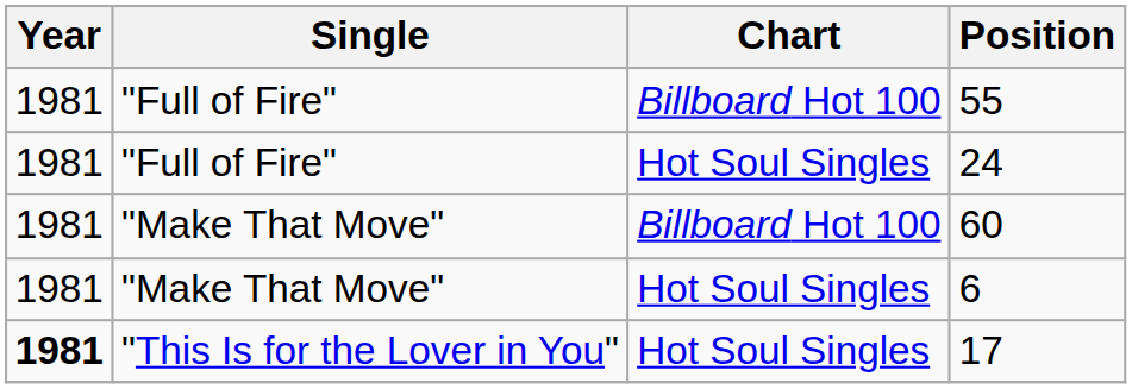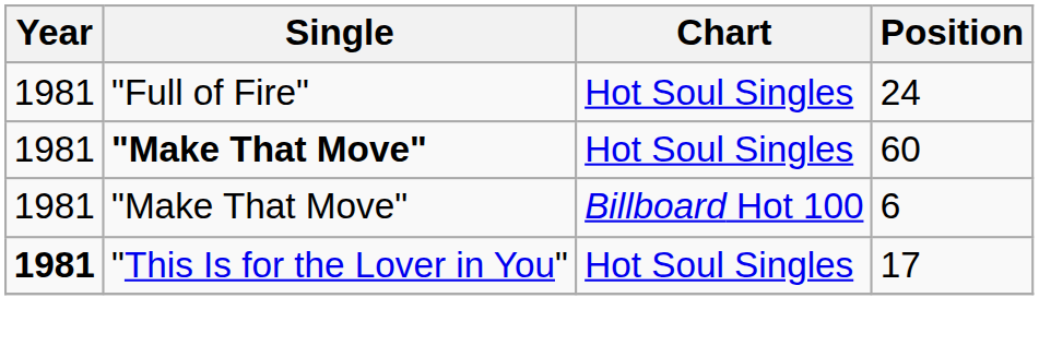- row: 1981 | "Full of Fire" | Billboard Hot 100 | 55
60 | Single: normal -> bold
60 | Chart: Billboard Hot 100 -> Hot Soul Singles
6 | Chart: Hot Soul Singles -> Billboard Hot 100
